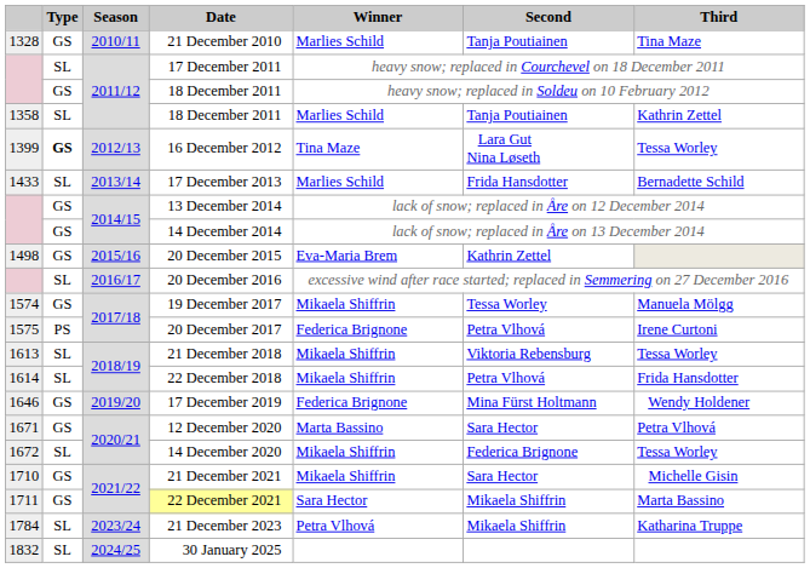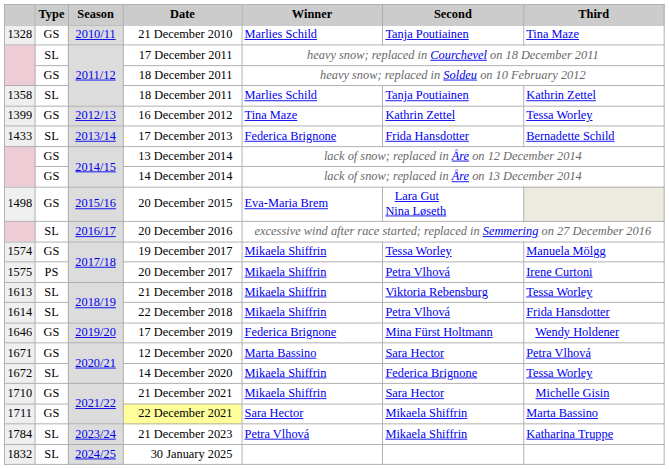16 December 2012 | Type: bold -> normal
16 December 2012 | Second: Lara Gut Nina Løseth -> Kathrin Zettel
17 December 2013 | Winner: Marlies Schild -> Federica Brignone
20 December 2015 | Second: Kathrin Zettel -> Lara Gut Nina Løseth
20 December 2017 | Winner: Federica Brignone -> Mikaela Shiffrin
